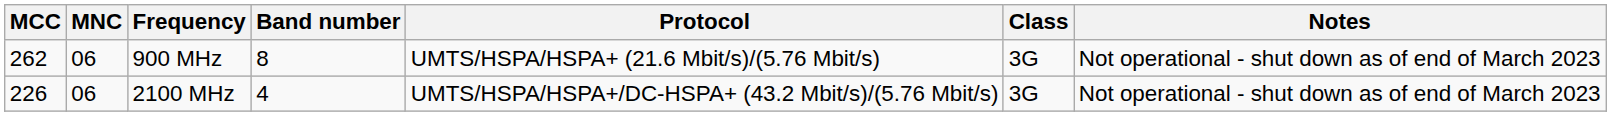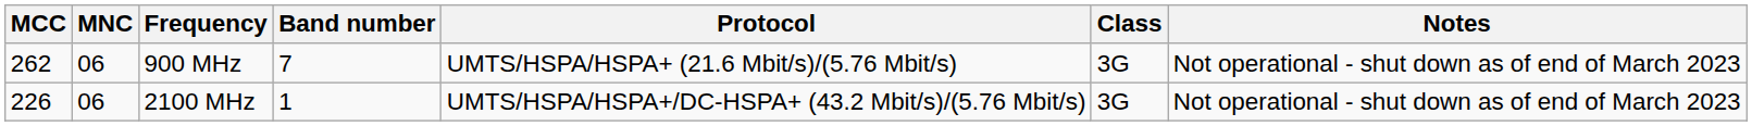900 MHz | Band number: 8 -> 7
2100 MHz | Band number: 4 -> 1
